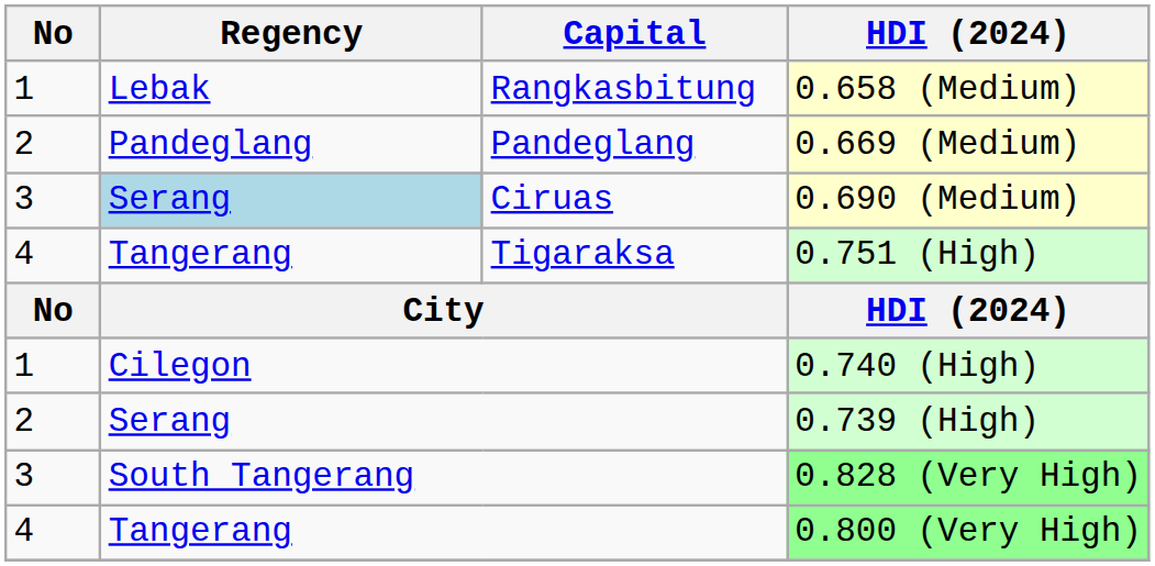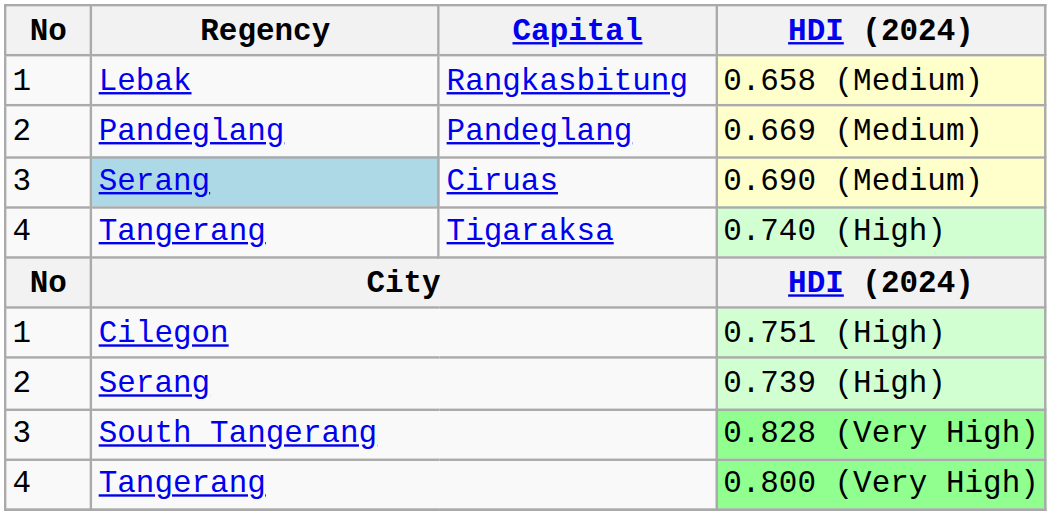Tigaraksa | HDI (2024): 0.751 (High) -> 0.740 (High)
Cilegon | HDI (2024): 0.740 (High) -> 0.751 (High)
